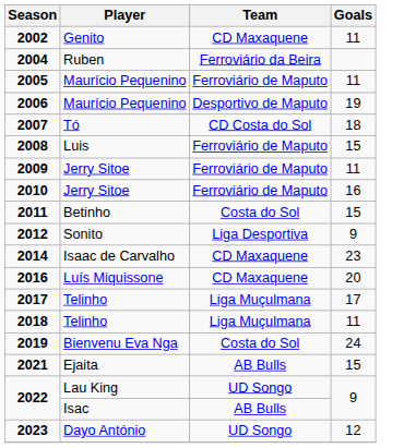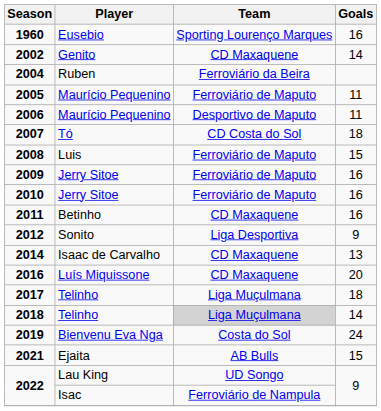+ row: 1960 | Eusebio | Sporting Lourenço Marques | 16
2002 | Goals: 11 -> 14
2006 | Goals: 19 -> 11
2009 | Goals: 11 -> 16
2011 | Team: Costa do Sol -> CD Maxaquene
2011 | Goals: 15 -> 16
2014 | Goals: 23 -> 13
2017 | Goals: 17 -> 18
2018 | Team: no background -> lightgrey background
2018 | Goals: 11 -> 14
2022 / Isac | Team: AB Bulls -> Ferroviário de Nampula
- row: 2023 | Dayo António | UD Songo | 12
